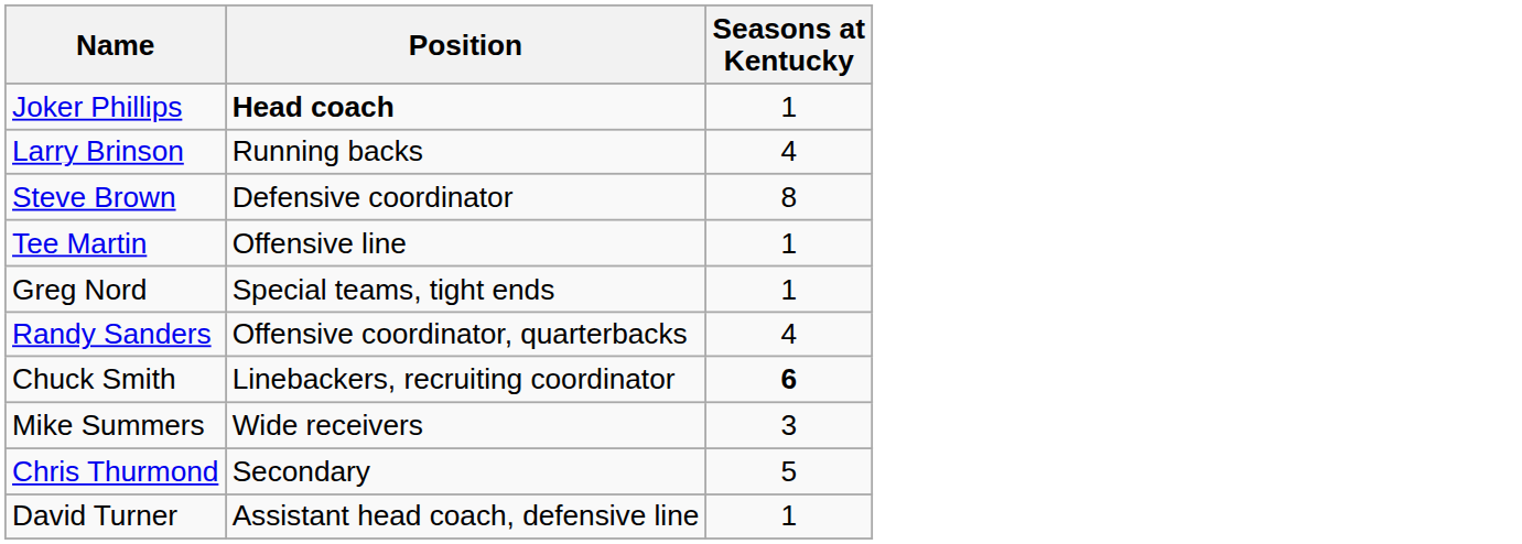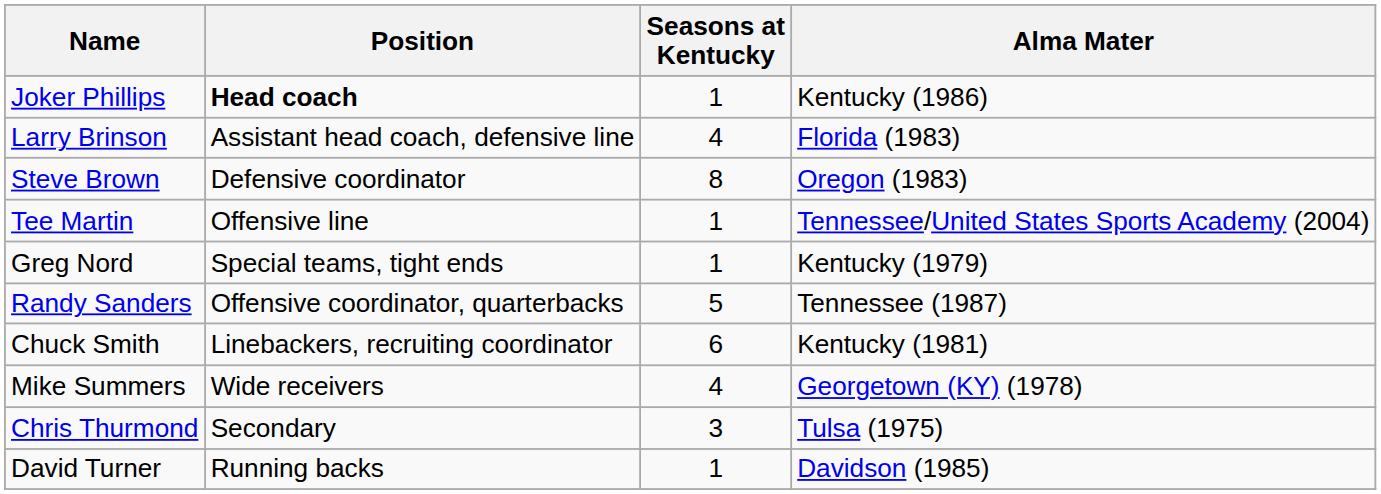+ column: Alma Mater | Kentucky (1986) | Florida (1983) | Oregon (1983) | Tennessee/United States Sports Academy (2004) | Kentucky (1979) | Tennessee (1987) | Kentucky (1981) | Georgetown (KY) (1978) | Tulsa (1975) | Davidson (1985)
Larry Brinson | Position: Running backs -> Assistant head coach, defensive line
Randy Sanders | Seasons at Kentucky: 4 -> 5
Chuck Smith | Seasons at Kentucky: bold -> normal
Mike Summers | Seasons at Kentucky: 3 -> 4
Chris Thurmond | Seasons at Kentucky: 5 -> 3
David Turner | Position: Assistant head coach, defensive line -> Running backs
